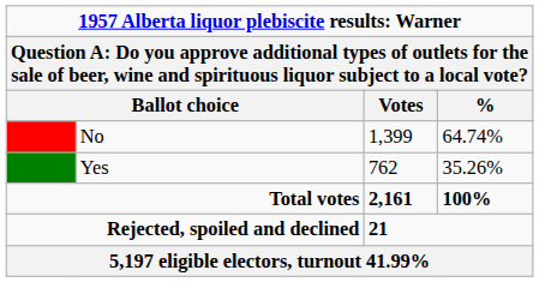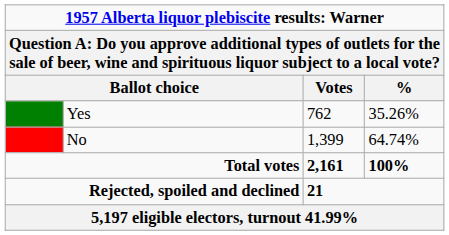rows swapped: No <-> Yes
